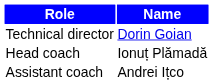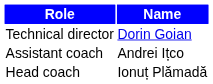rows swapped: Head coach <-> Assistant coach
